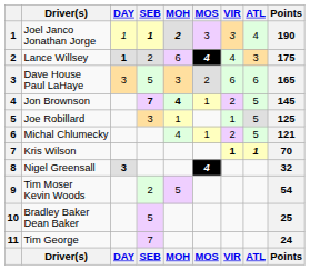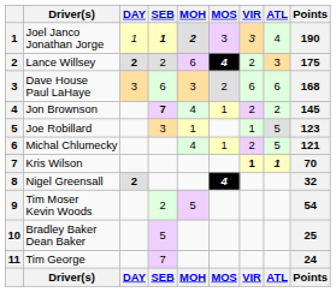Lance Willsey | DAY: 1 -> 2
Lance Willsey | VIR: 4 -> 2
Dave House Paul LaHaye | SEB: 5 -> 6
Dave House Paul LaHaye | Points: 165 -> 168
Jon Brownson | MOH: bold -> normal
Jon Brownson | ATL: 5 -> 2
Joe Robillard | Points: 125 -> 123
Nigel Greensall | DAY: 3 -> 2
